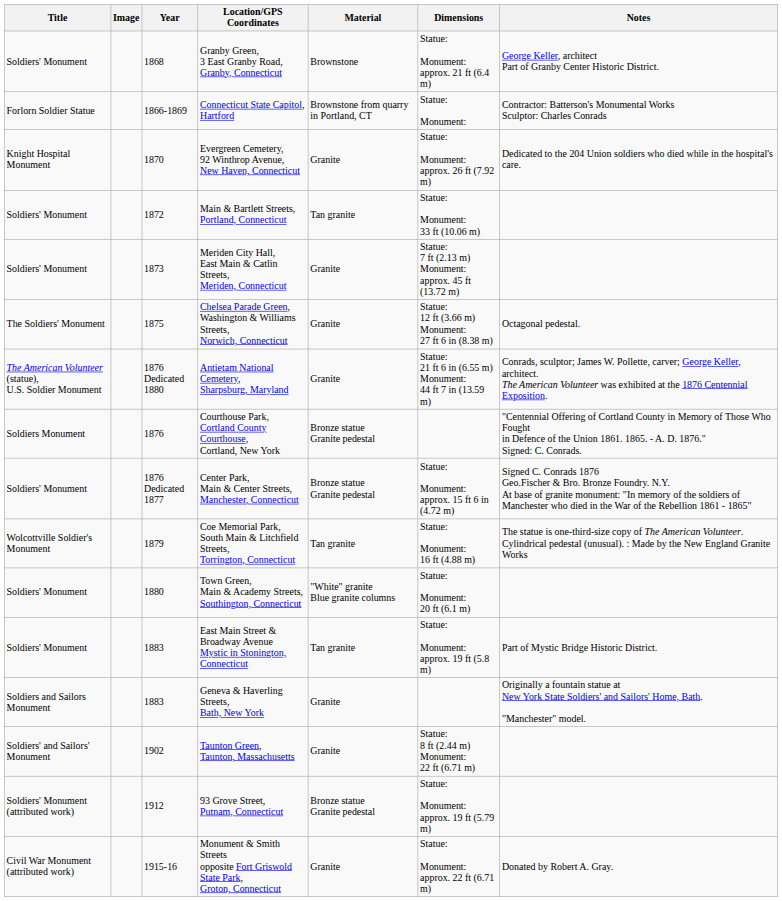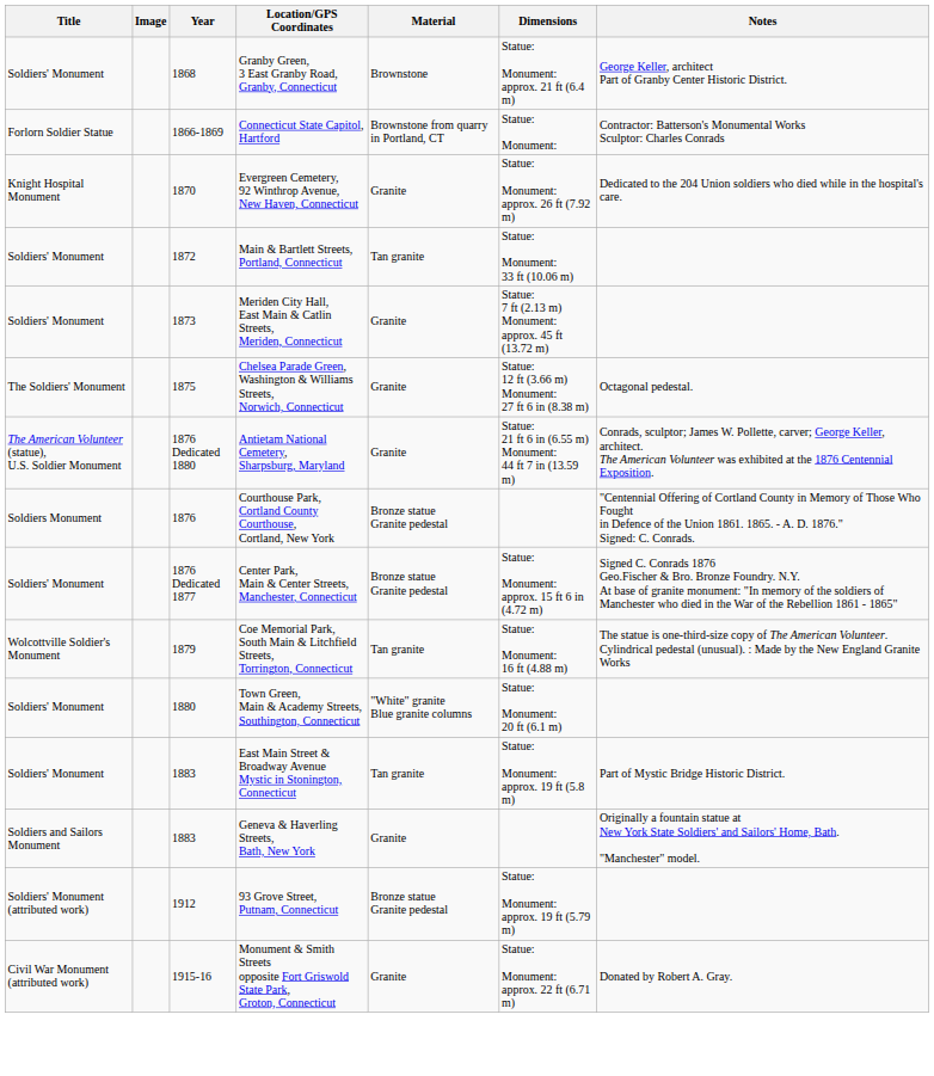- row: Soldiers' and Sailors' Monument | 1902 | Taunton Green, Taunton, Massachusetts | Granite | Statue: 8 ft (2.44 m) Monument: 22 ft (6.71 m)
